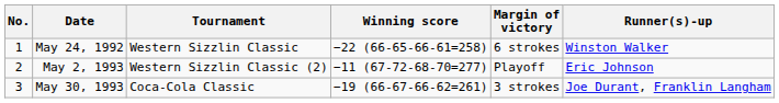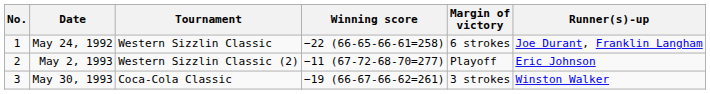May 24, 1992 | Runner(s)-up: Winston Walker -> Joe Durant, Franklin Langham
May 30, 1993 | Runner(s)-up: Joe Durant, Franklin Langham -> Winston Walker
